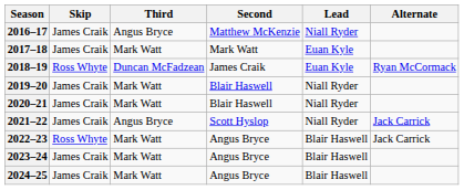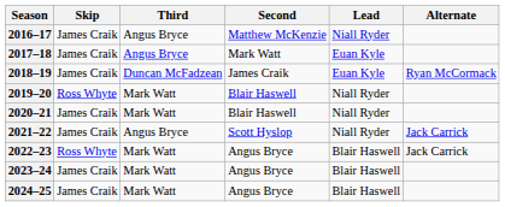2017–18 | Third: Mark Watt -> Angus Bryce
2018–19 | Skip: Ross Whyte -> James Craik
2019–20 | Skip: James Craik -> Ross Whyte
